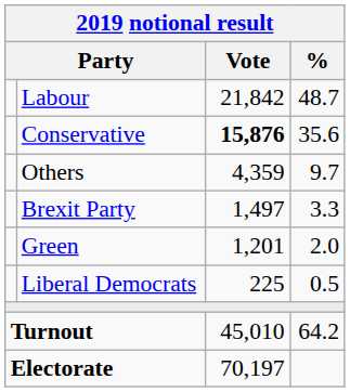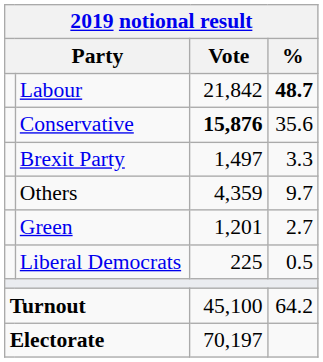Labour | %: normal -> bold
rows swapped: Others <-> Brexit Party
Green | %: 2.0 -> 2.7
Turnout | Vote: 45,010 -> 45,100
